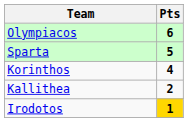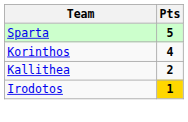- row: Olympiacos | 6
